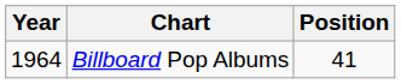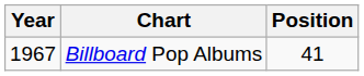Billboard Pop Albums | Year: 1964 -> 1967
